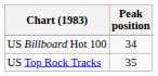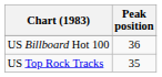US Billboard Hot 100 | Peak position: 34 -> 36
